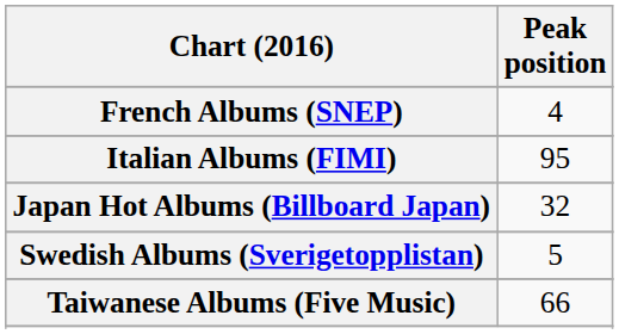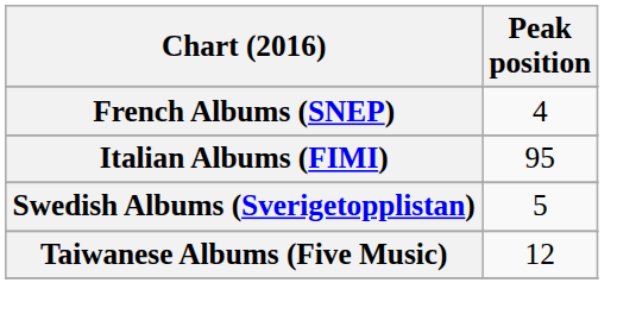- row: Japan Hot Albums (Billboard Japan) | 32
Taiwanese Albums (Five Music) | Peak position: 66 -> 12
